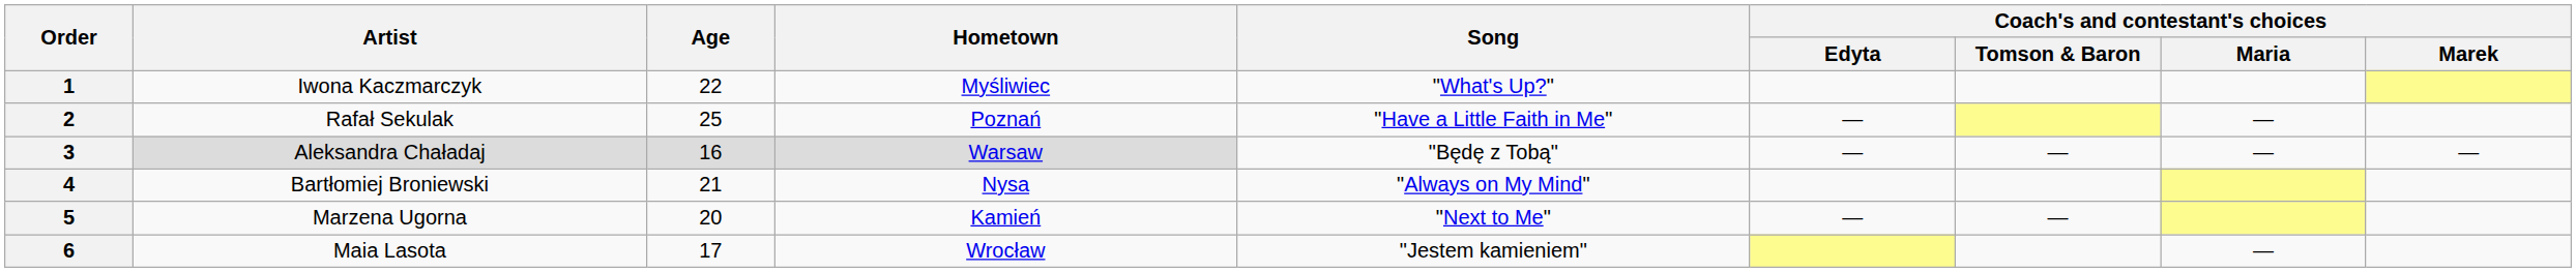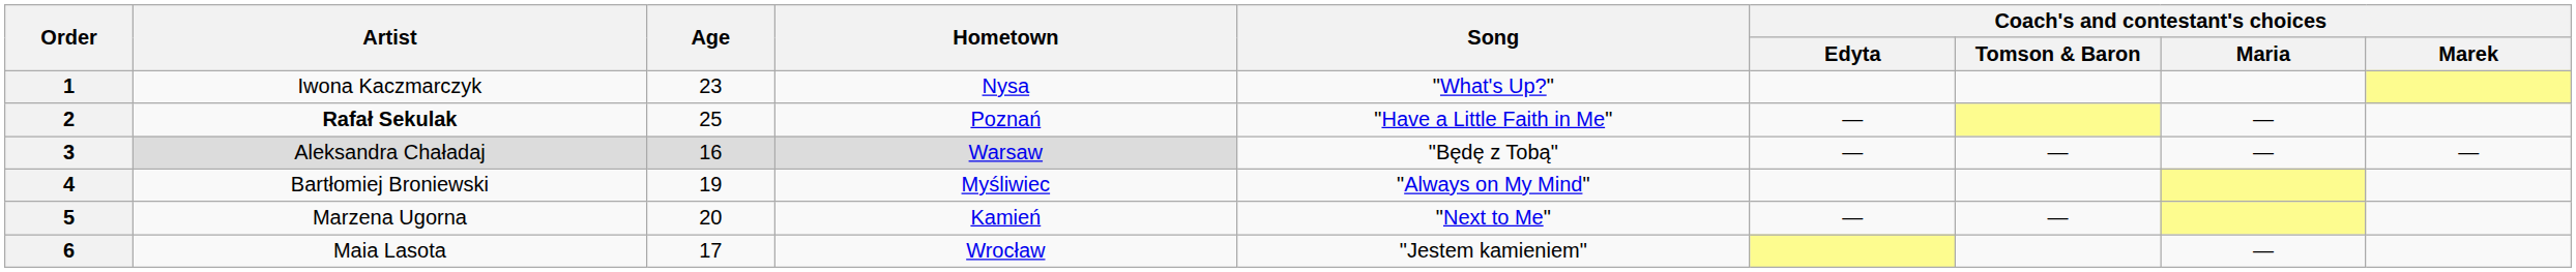1 | Age: 22 -> 23
1 | Hometown: Myśliwiec -> Nysa
2 | Artist: normal -> bold
4 | Age: 21 -> 19
4 | Hometown: Nysa -> Myśliwiec
